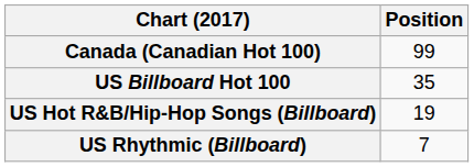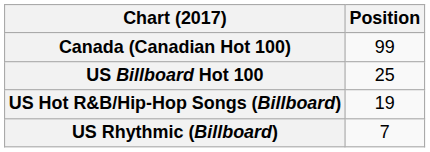US Billboard Hot 100 | Position: 35 -> 25
